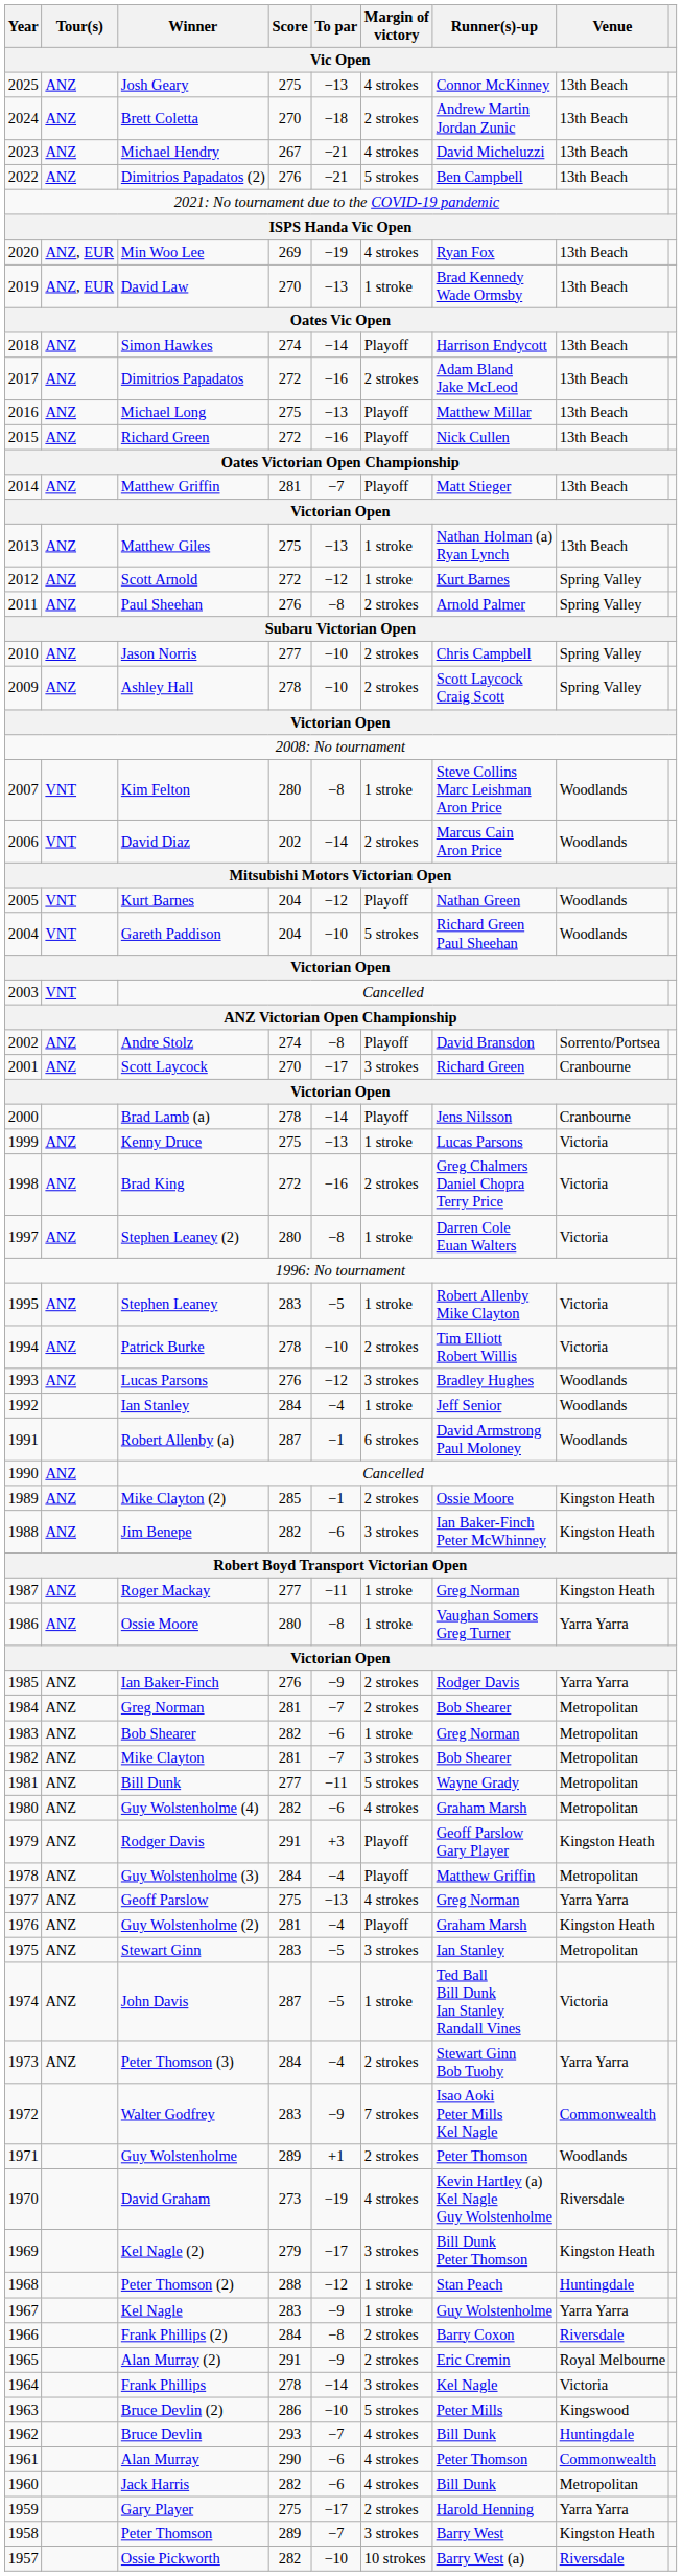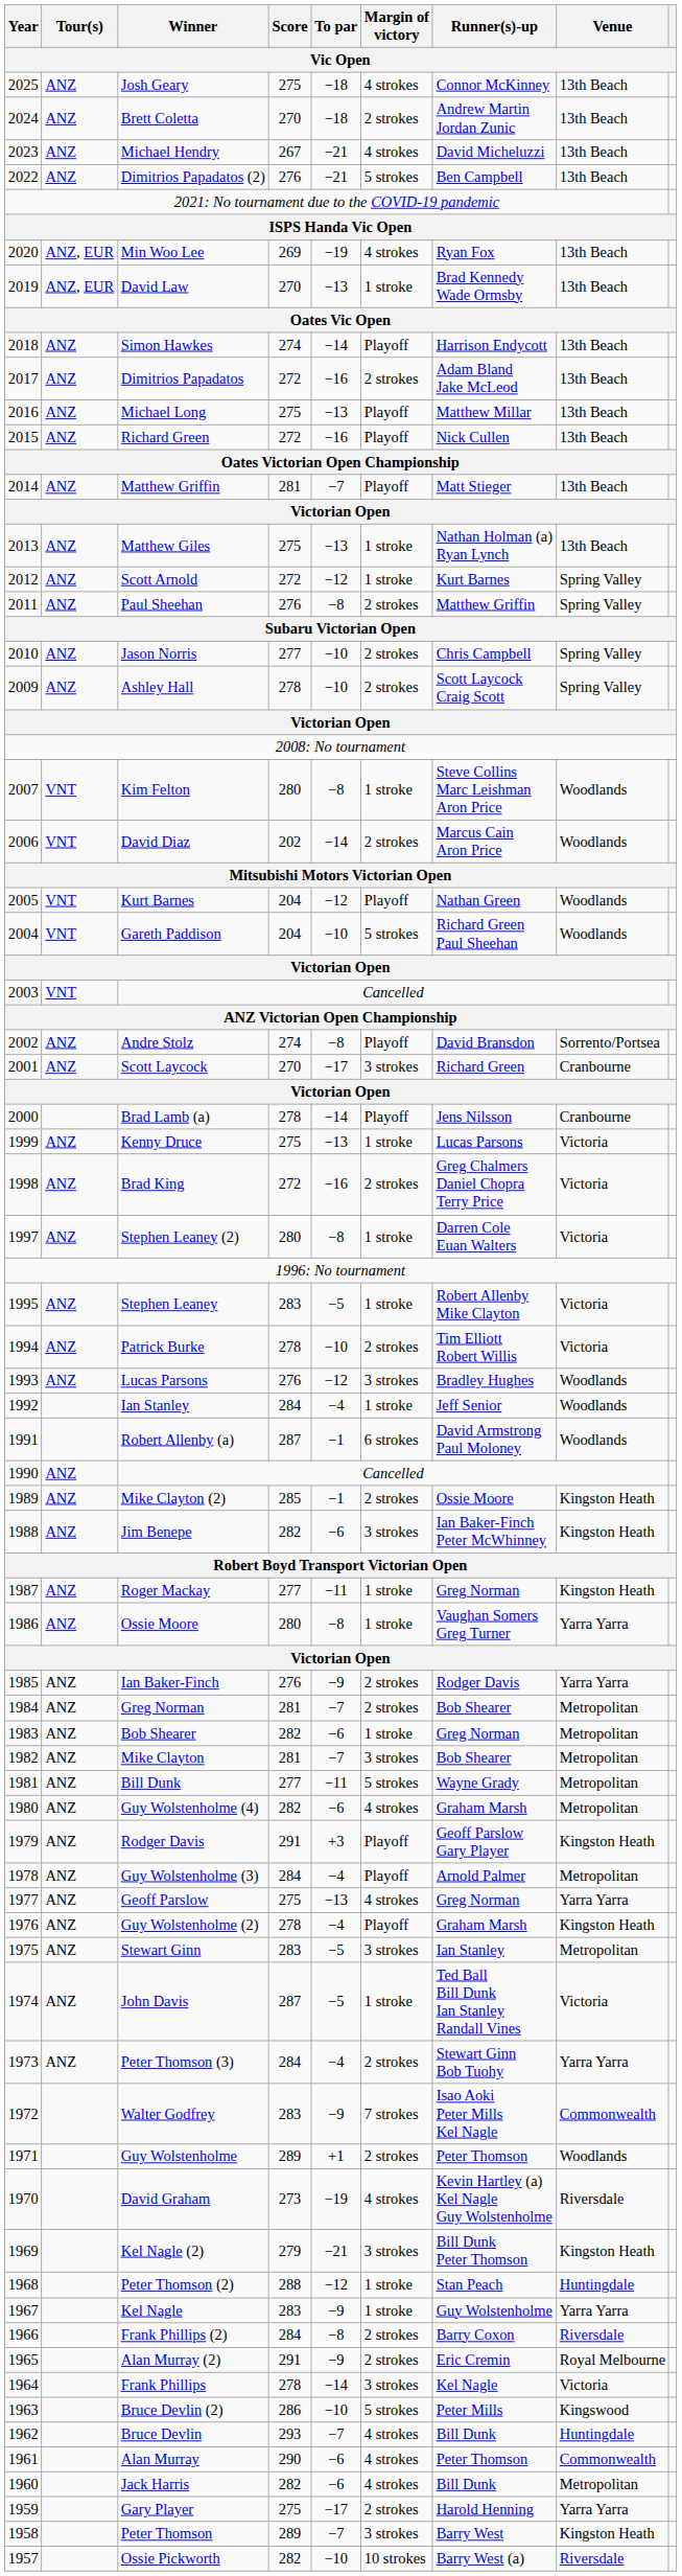Josh Geary | To par: −13 -> −18
Paul Sheehan | Runner(s)-up: Arnold Palmer -> Matthew Griffin
Guy Wolstenholme (3) | Runner(s)-up: Matthew Griffin -> Arnold Palmer
Guy Wolstenholme (2) | Score: 281 -> 278
Kel Nagle (2) | To par: −17 -> −21
